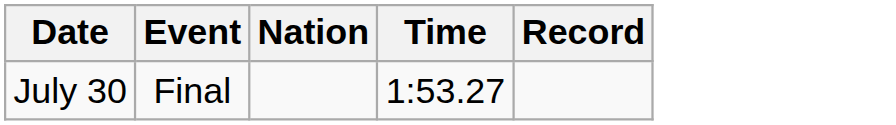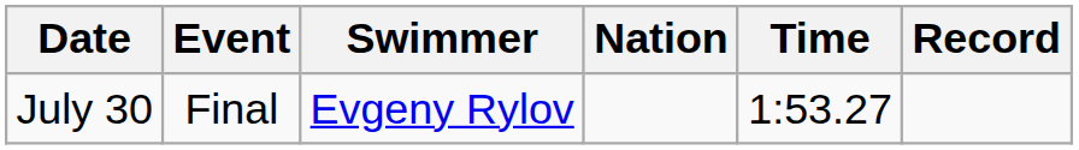+ column: Swimmer | Evgeny Rylov
